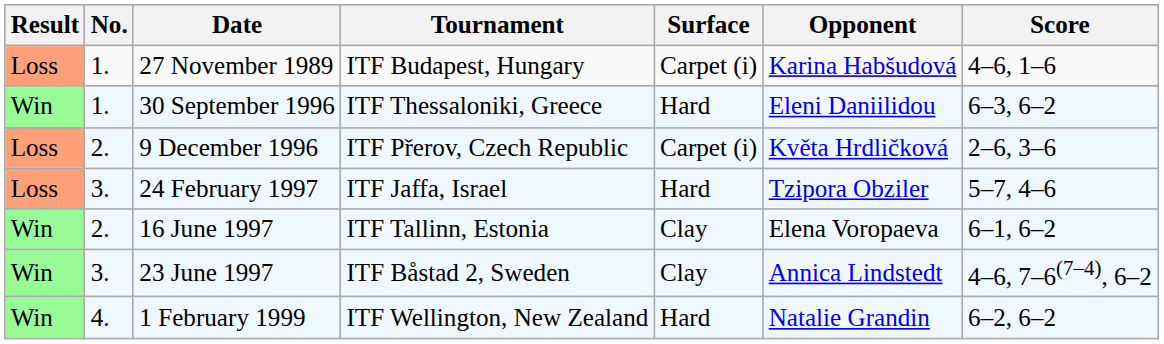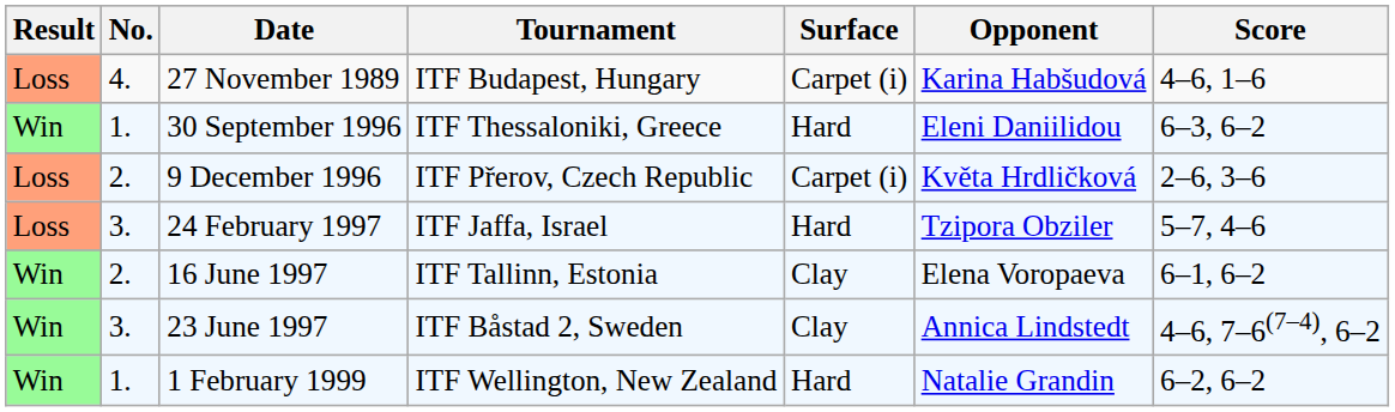27 November 1989 | No.: 1. -> 4.
1 February 1999 | No.: 4. -> 1.
